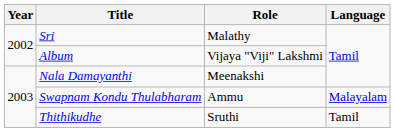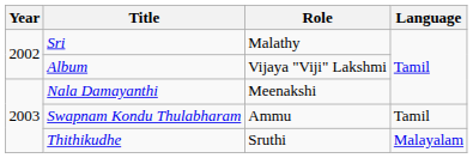Swapnam Kondu Thulabharam | Language: Malayalam -> Tamil
Thithikudhe | Language: Tamil -> Malayalam
